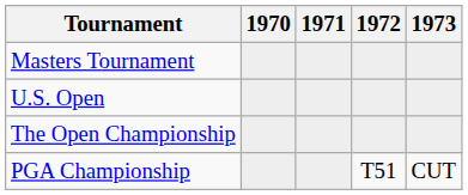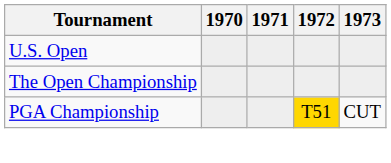- row: Masters Tournament
PGA Championship | 1972: no background -> gold background
